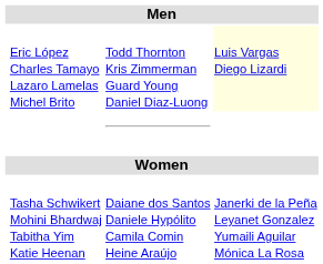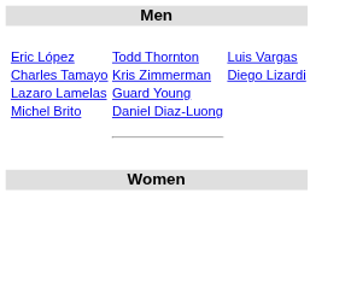Eric López Charles Tamayo Lazaro Lamelas Michel Brito | column 4: lightyellow background -> no background
- row: Tasha Schwikert Mohini Bhardwaj Tabitha Yim Katie Heenan | Daiane dos Santos Daniele Hypólito Camila Comin Heine Araújo | Janerki de la Peña Leyanet Gonzalez Yumaili Aguilar Mónica La Rosa
